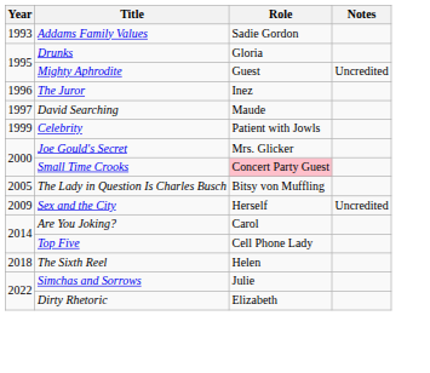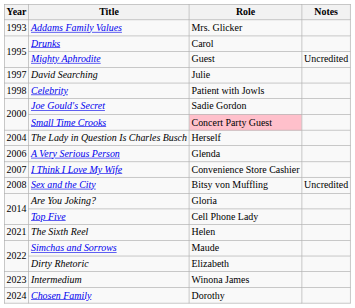Addams Family Values | Role: Sadie Gordon -> Mrs. Glicker
Drunks | Role: Gloria -> Carol
- row: 1996 | The Juror | Inez
David Searching | Role: Maude -> Julie
Celebrity | Year: 1999 -> 1998
Joe Gould's Secret | Role: Mrs. Glicker -> Sadie Gordon
The Lady in Question Is Charles Busch | Year: 2005 -> 2004
The Lady in Question Is Charles Busch | Role: Bitsy von Muffling -> Herself
+ row: 2006 | A Very Serious Person | Glenda
+ row: 2007 | I Think I Love My Wife | Convenience Store Cashier
Sex and the City | Year: 2009 -> 2008
Sex and the City | Role: Herself -> Bitsy von Muffling
Are You Joking? | Role: Carol -> Gloria
The Sixth Reel | Year: 2018 -> 2021
Simchas and Sorrows | Role: Julie -> Maude
+ row: 2023 | Intermedium | Winona James
+ row: 2024 | Chosen Family | Dorothy
